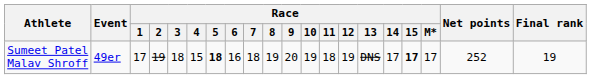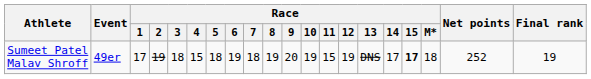Sumeet Patel Malav Shroff | Race / 5: bold -> normal
Sumeet Patel Malav Shroff | Race / 6: 16 -> 19
Sumeet Patel Malav Shroff | Race / 11: 18 -> 15
Sumeet Patel Malav Shroff | Race / M*: 17 -> 18
